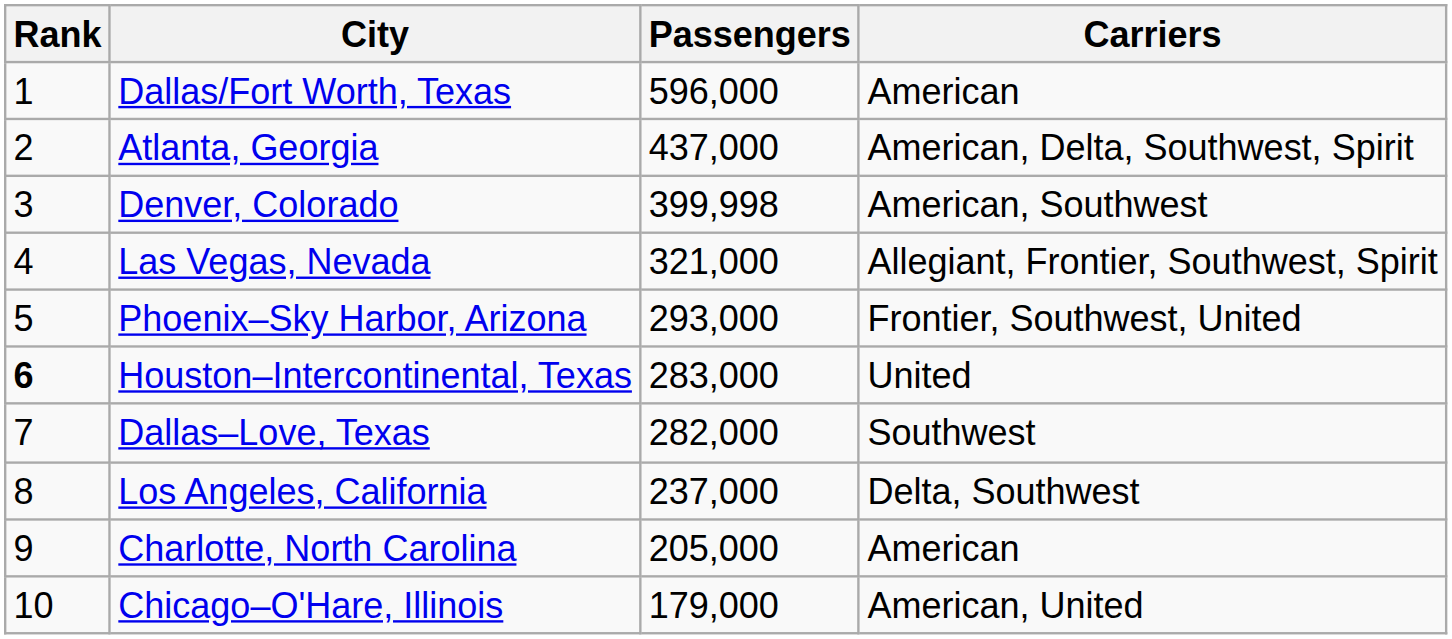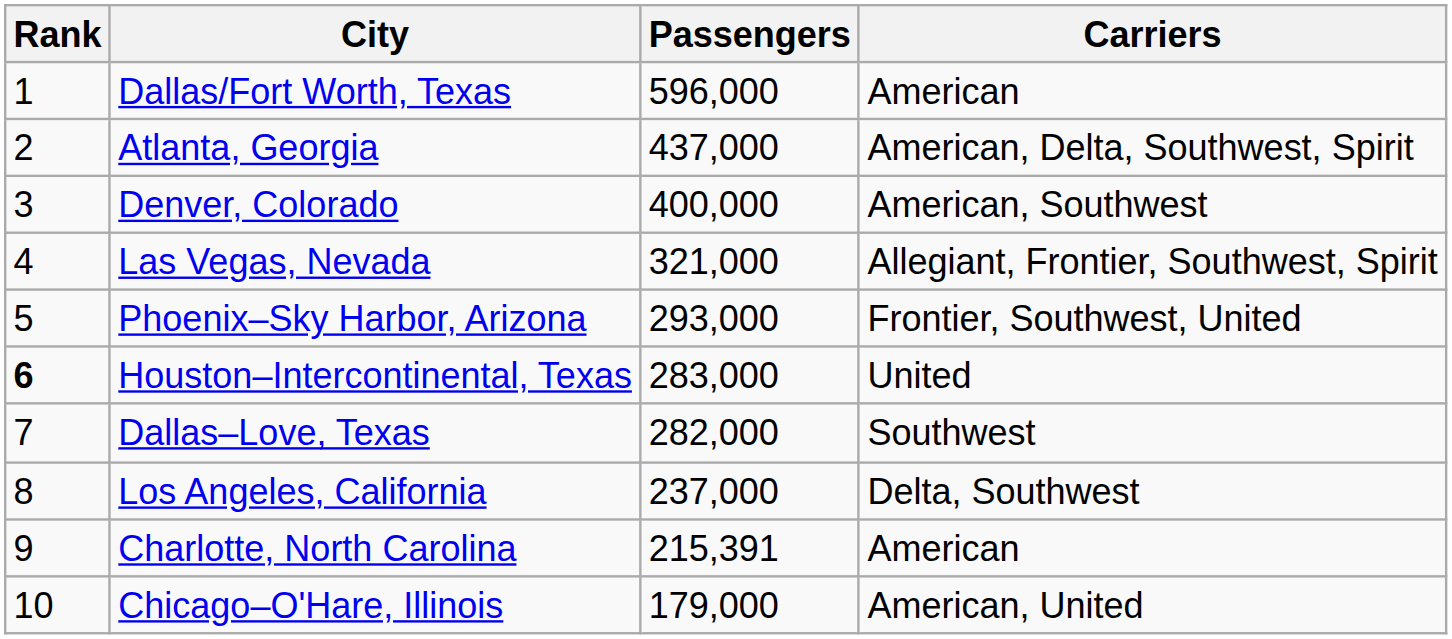Denver, Colorado | Passengers: 399,998 -> 400,000
Charlotte, North Carolina | Passengers: 205,000 -> 215,391
